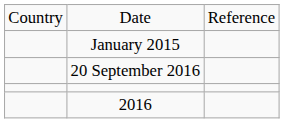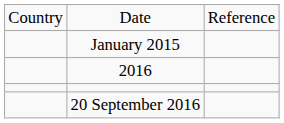rows swapped: 20 September 2016 <-> 2016
